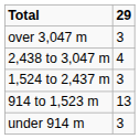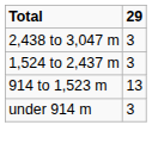- row: over 3,047 m | 3
2,438 to 3,047 m | 29: 4 -> 3
